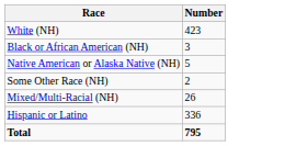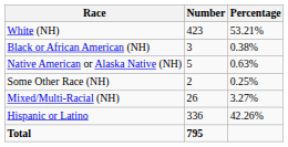+ column: Percentage | 53.21% | 0.38% | 0.63% | 0.25% | 3.27% | 42.26%
